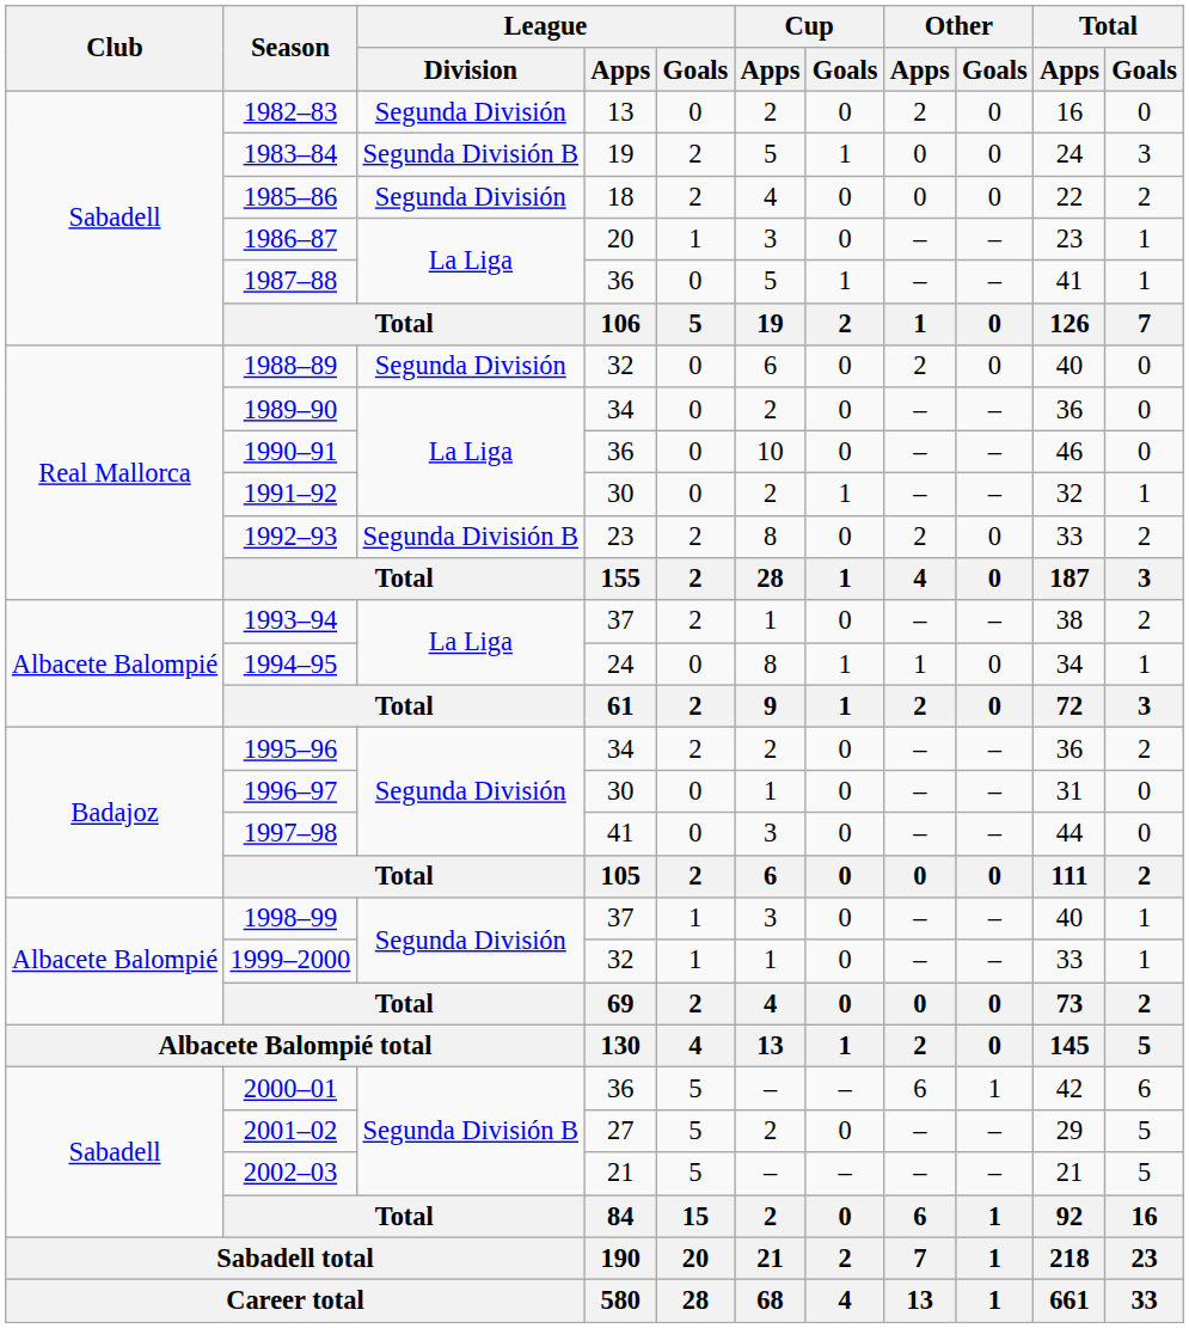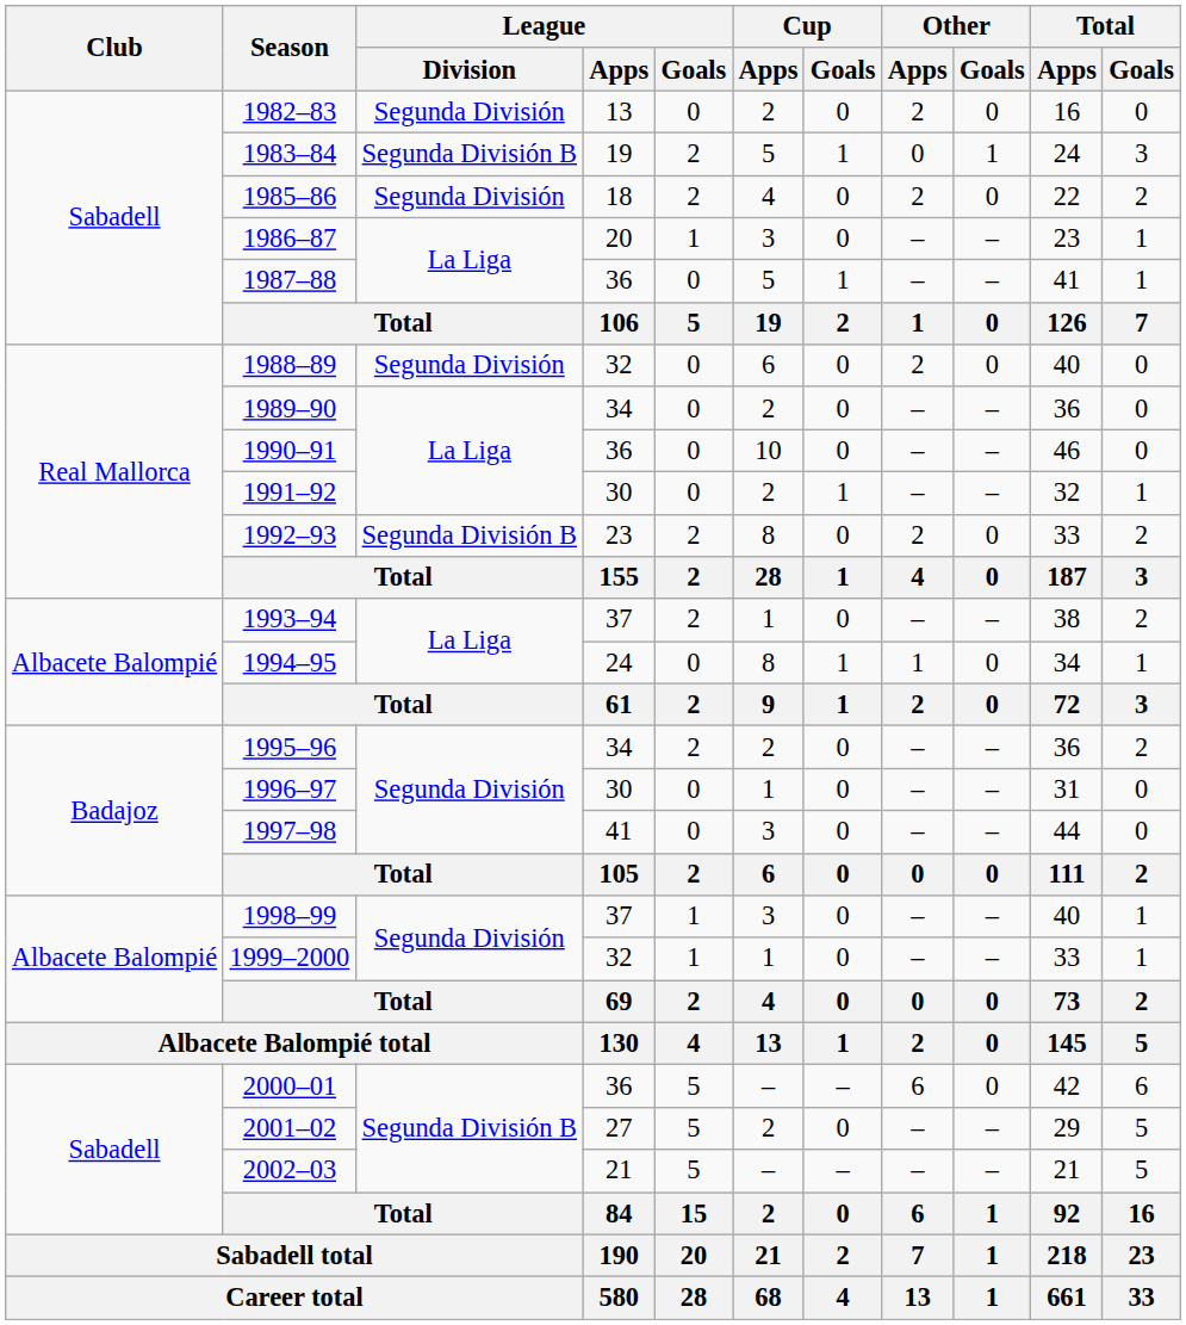1983–84 | Other / Goals: 0 -> 1
1985–86 | Other / Apps: 0 -> 2
2000–01 | Other / Goals: 1 -> 0
